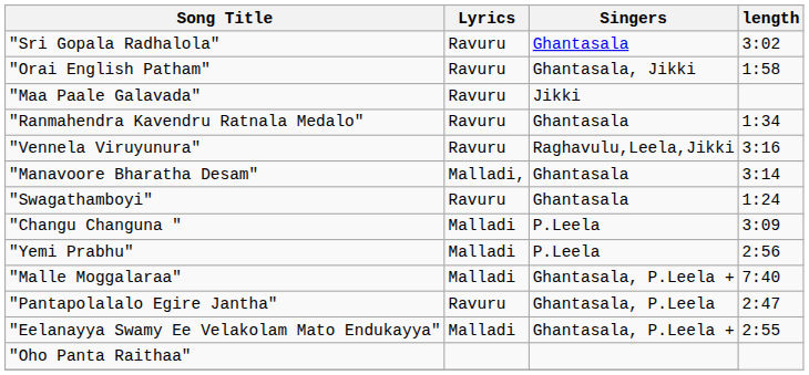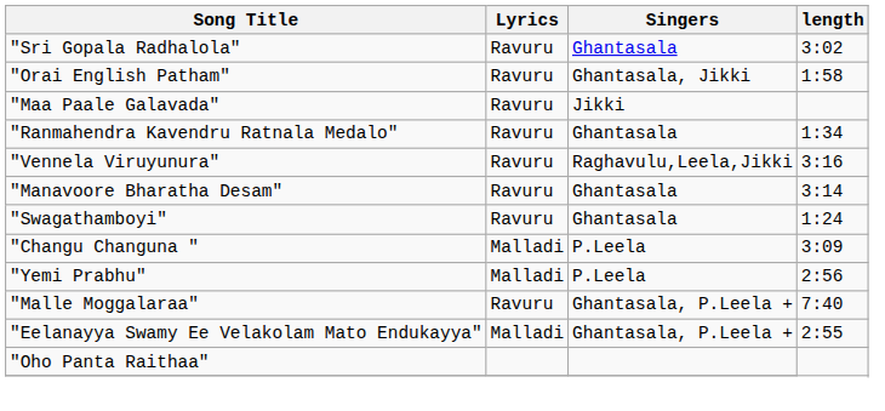"Manavoore Bharatha Desam" | Lyrics: Malladi, -> Ravuru
"Malle Moggalaraa" | Lyrics: Malladi -> Ravuru
- row: "Pantapolalalo Egire Jantha" | Ravuru | Ghantasala, P.Leela | 2:47
